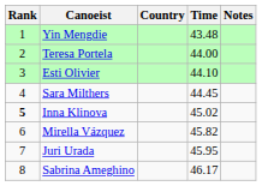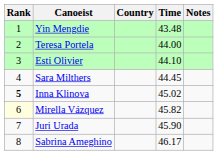Mirella Vázquez | Rank: no background -> lightyellow background
Juri Urada | Time: 45.95 -> 45.90
